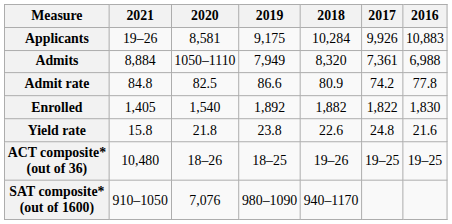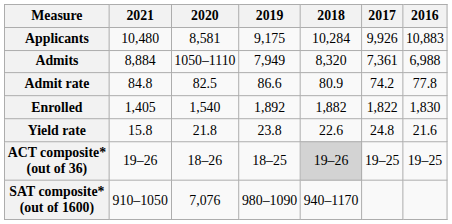Applicants | 2021: 19–26 -> 10,480
ACT composite* (out of 36) | 2021: 10,480 -> 19–26
ACT composite* (out of 36) | 2018: no background -> lightgrey background
